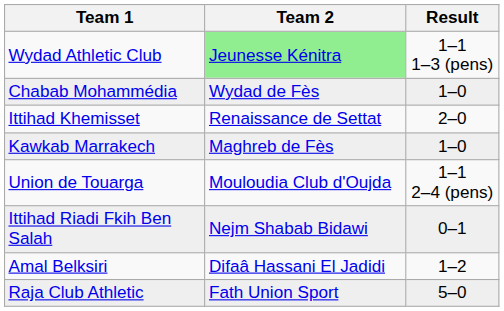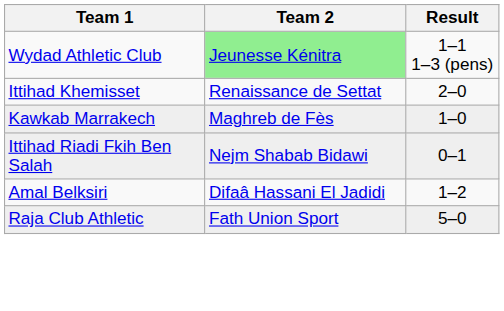- row: Chabab Mohammédia | Wydad de Fès | 1–0
- row: Union de Touarga | Mouloudia Club d'Oujda | 1–1 2–4 (pens)
